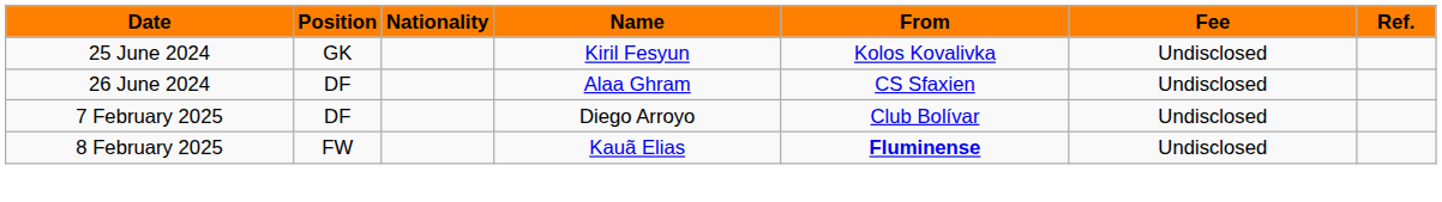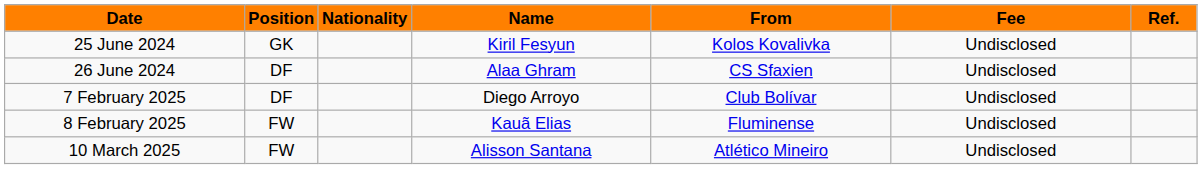8 February 2025 | From: bold -> normal
+ row: 10 March 2025 | FW | Alisson Santana | Atlético Mineiro | Undisclosed
